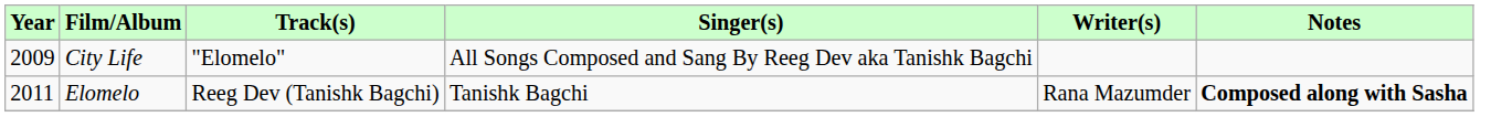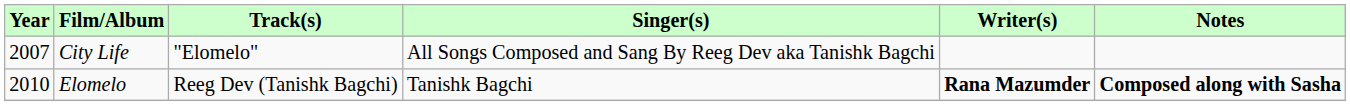City Life | Year: 2009 -> 2007
Elomelo | Year: 2011 -> 2010
Elomelo | Writer(s): normal -> bold
